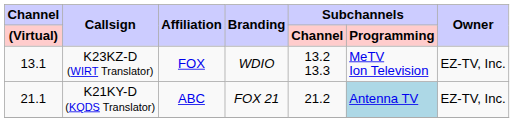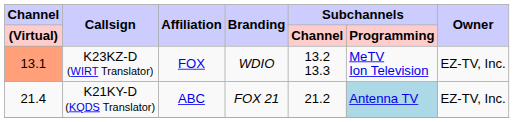K23KZ-D (WIRT Translator) | Channel / (Virtual): no background -> lightsalmon background
K21KY-D (KQDS Translator) | Channel / (Virtual): 21.1 -> 21.4
